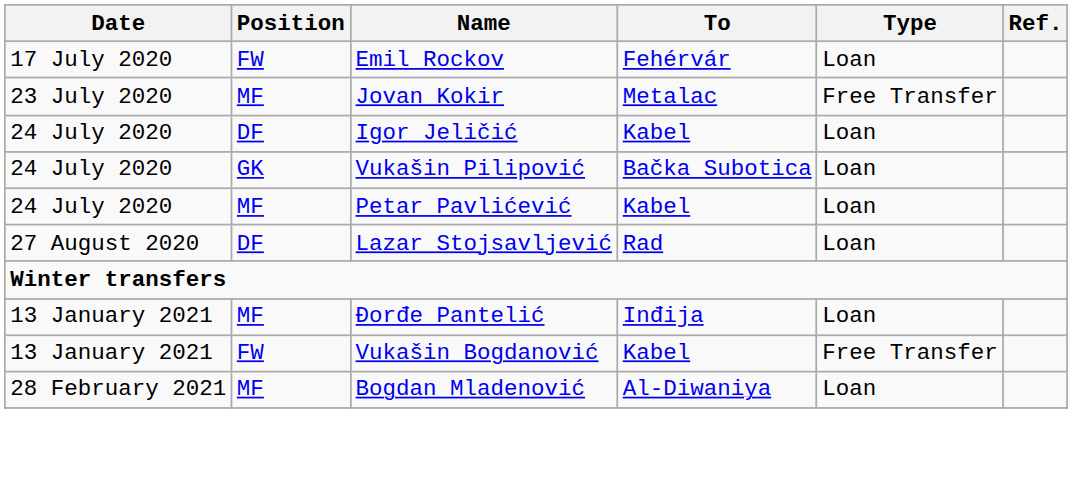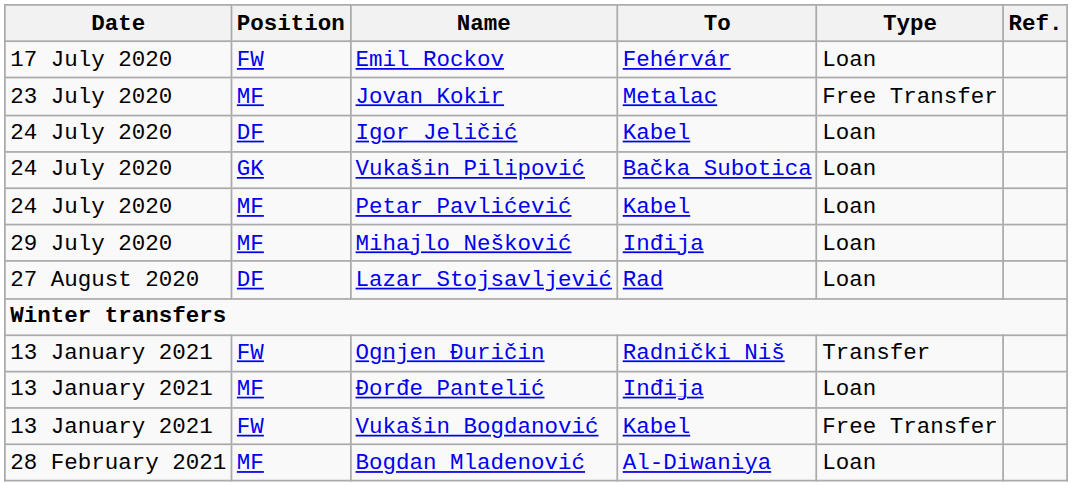+ row: 29 July 2020 | MF | Mihajlo Nešković | Inđija | Loan
+ row: 13 January 2021 | FW | Ognjen Đuričin | Radnički Niš | Transfer
